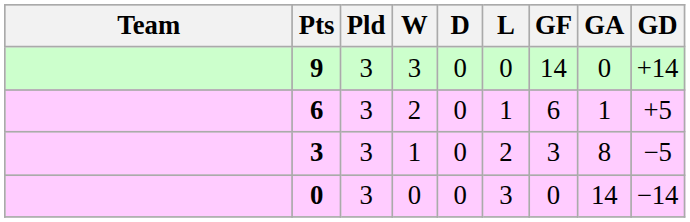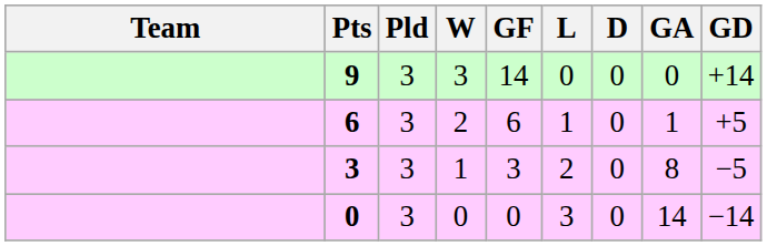columns swapped: D <-> GF
